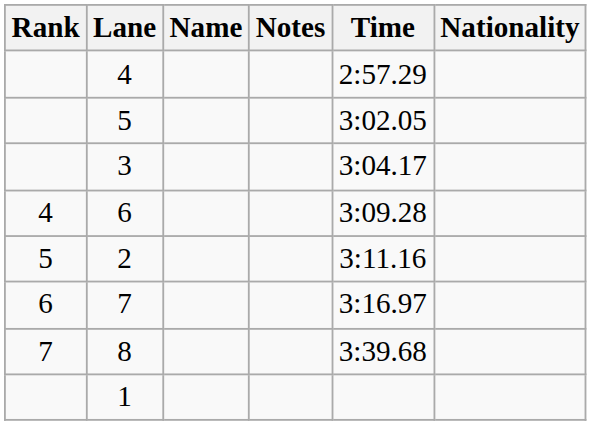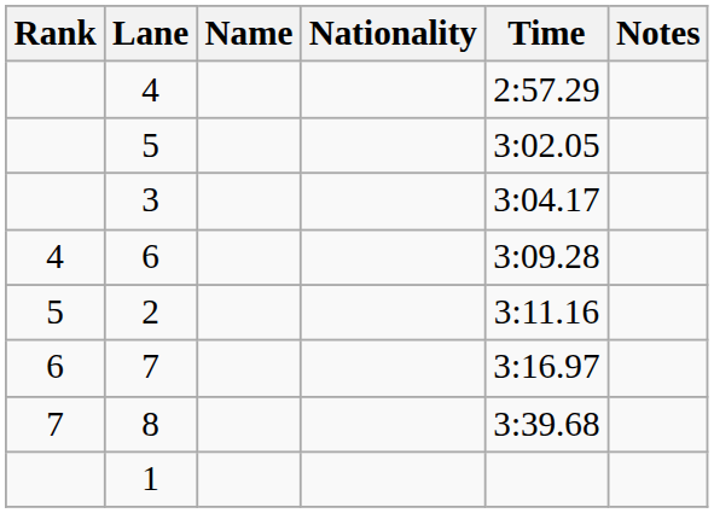columns swapped: Nationality <-> Notes
